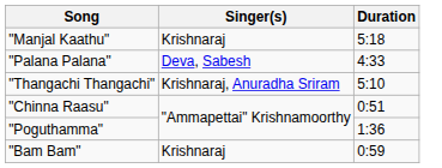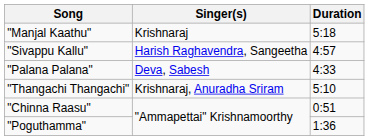+ row: "Sivappu Kallu" | Harish Raghavendra, Sangeetha | 4:57
- row: "Bam Bam" | Krishnaraj | 0:59
